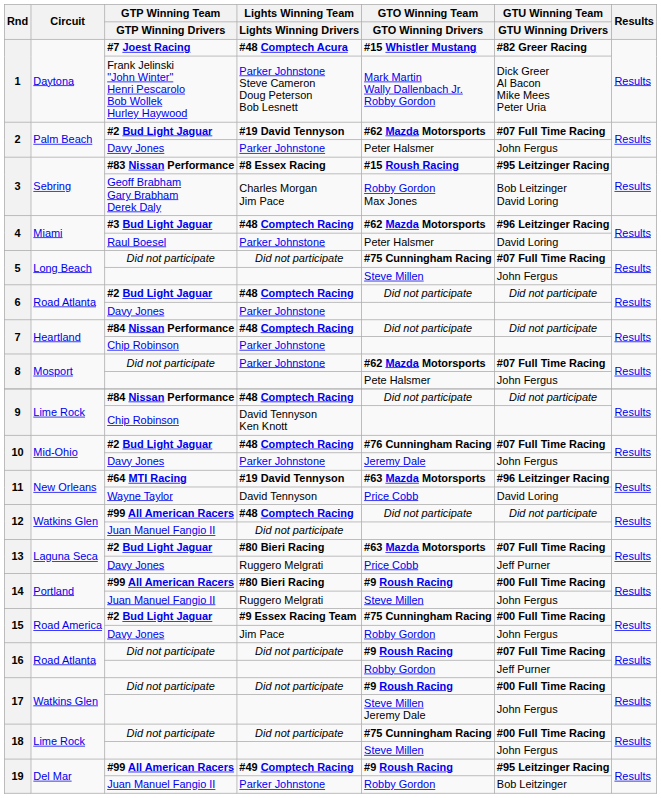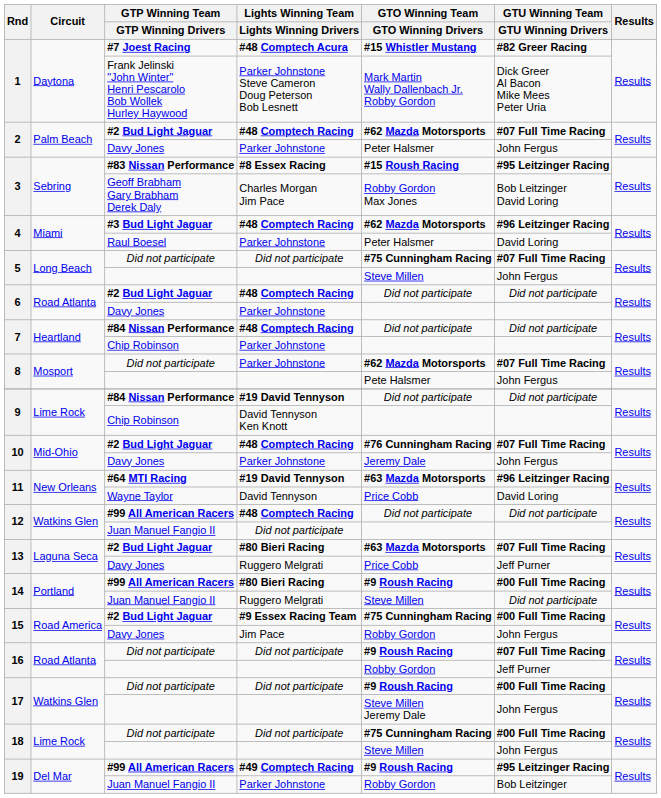2 / #2 Bud Light Jaguar | Lights Winning Team / Lights Winning Drivers: #19 David Tennyson -> #48 Comptech Racing
9 / #84 Nissan Performance | Lights Winning Team / Lights Winning Drivers: #48 Comptech Racing -> #19 David Tennyson
14 / Juan Manuel Fangio II | GTU Winning Team / GTU Winning Drivers: John Fergus -> Did not participate
